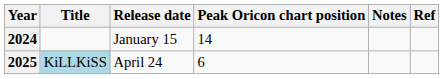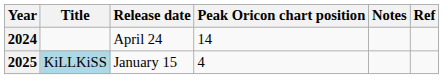2024 | Release date: January 15 -> April 24
2025 | Release date: April 24 -> January 15
2025 | Peak Oricon chart position: 6 -> 4
